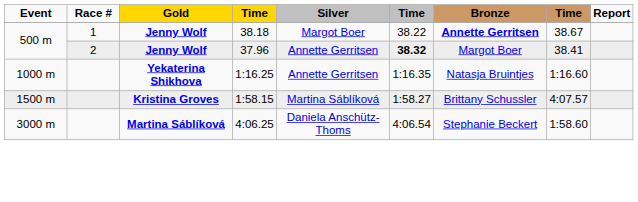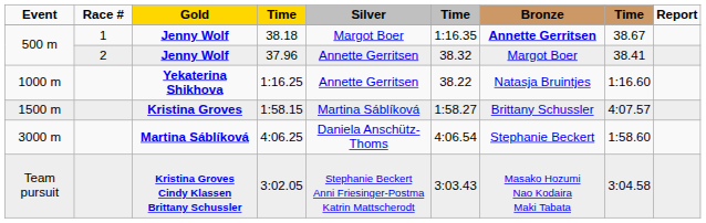38.18 | column 6: 38.22 -> 1:16.35
37.96 | column 6: bold -> normal
1:16.25 | column 6: 1:16.35 -> 38.22
+ row: Team pursuit | Kristina Groves Cindy Klassen Brittany Schussler | 3:02.05 | Stephanie Beckert Anni Friesinger-Postma Katrin Mattscherodt | 3:03.43 | Masako Hozumi Nao Kodaira Maki Tabata | 3:04.58
